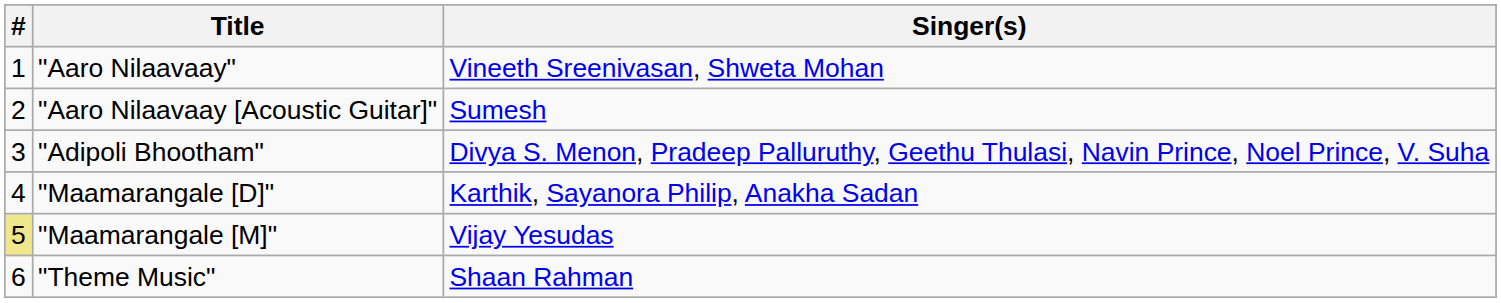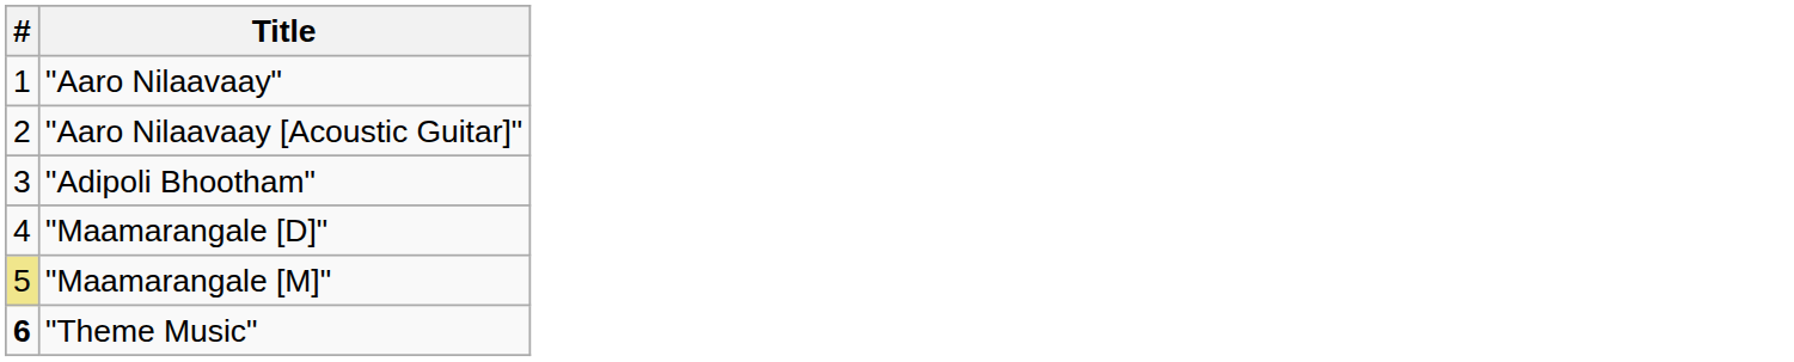- column: Singer(s) | Vineeth Sreenivasan, Shweta Mohan | Sumesh | Divya S. Menon, Pradeep Palluruthy, Geethu Thulasi, Navin Prince, Noel Prince, V. Suha | Karthik, Sayanora Philip, Anakha Sadan | Vijay Yesudas | Shaan Rahman
"Theme Music" | #: normal -> bold
